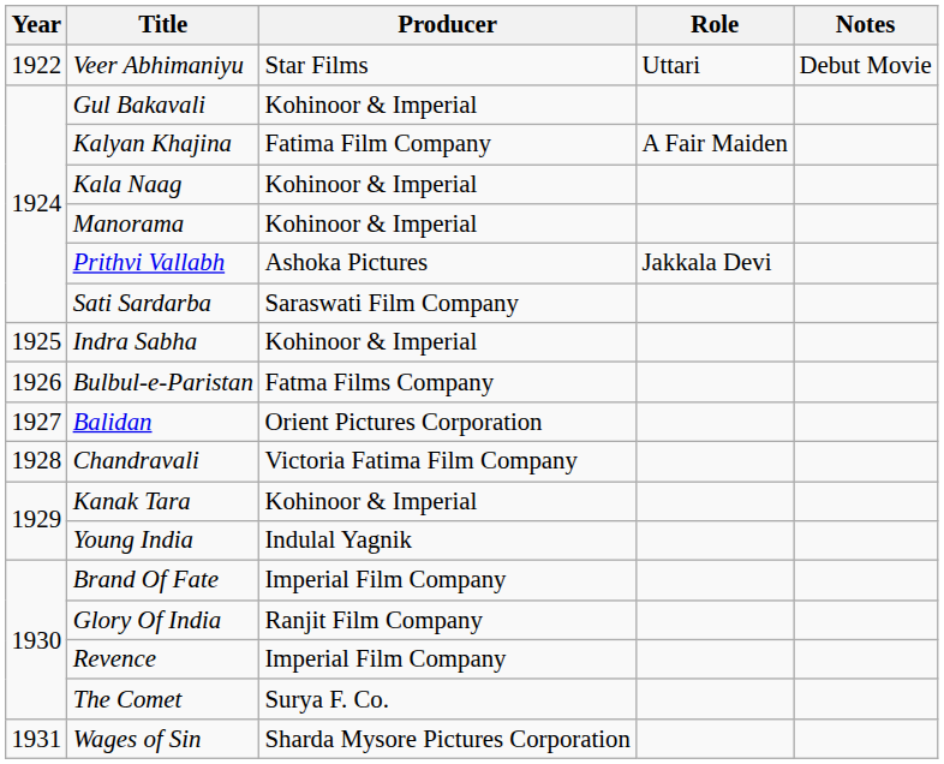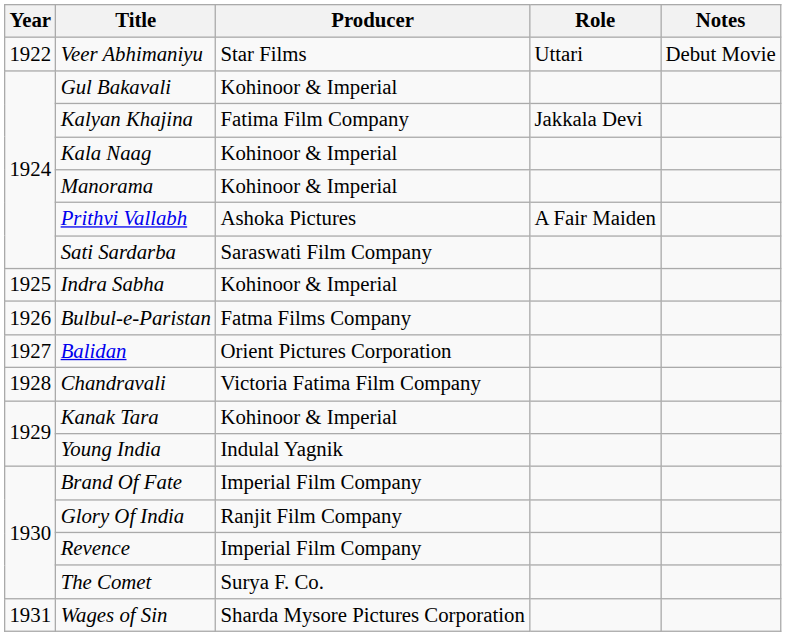Kalyan Khajina | Role: A Fair Maiden -> Jakkala Devi
Prithvi Vallabh | Role: Jakkala Devi -> A Fair Maiden
